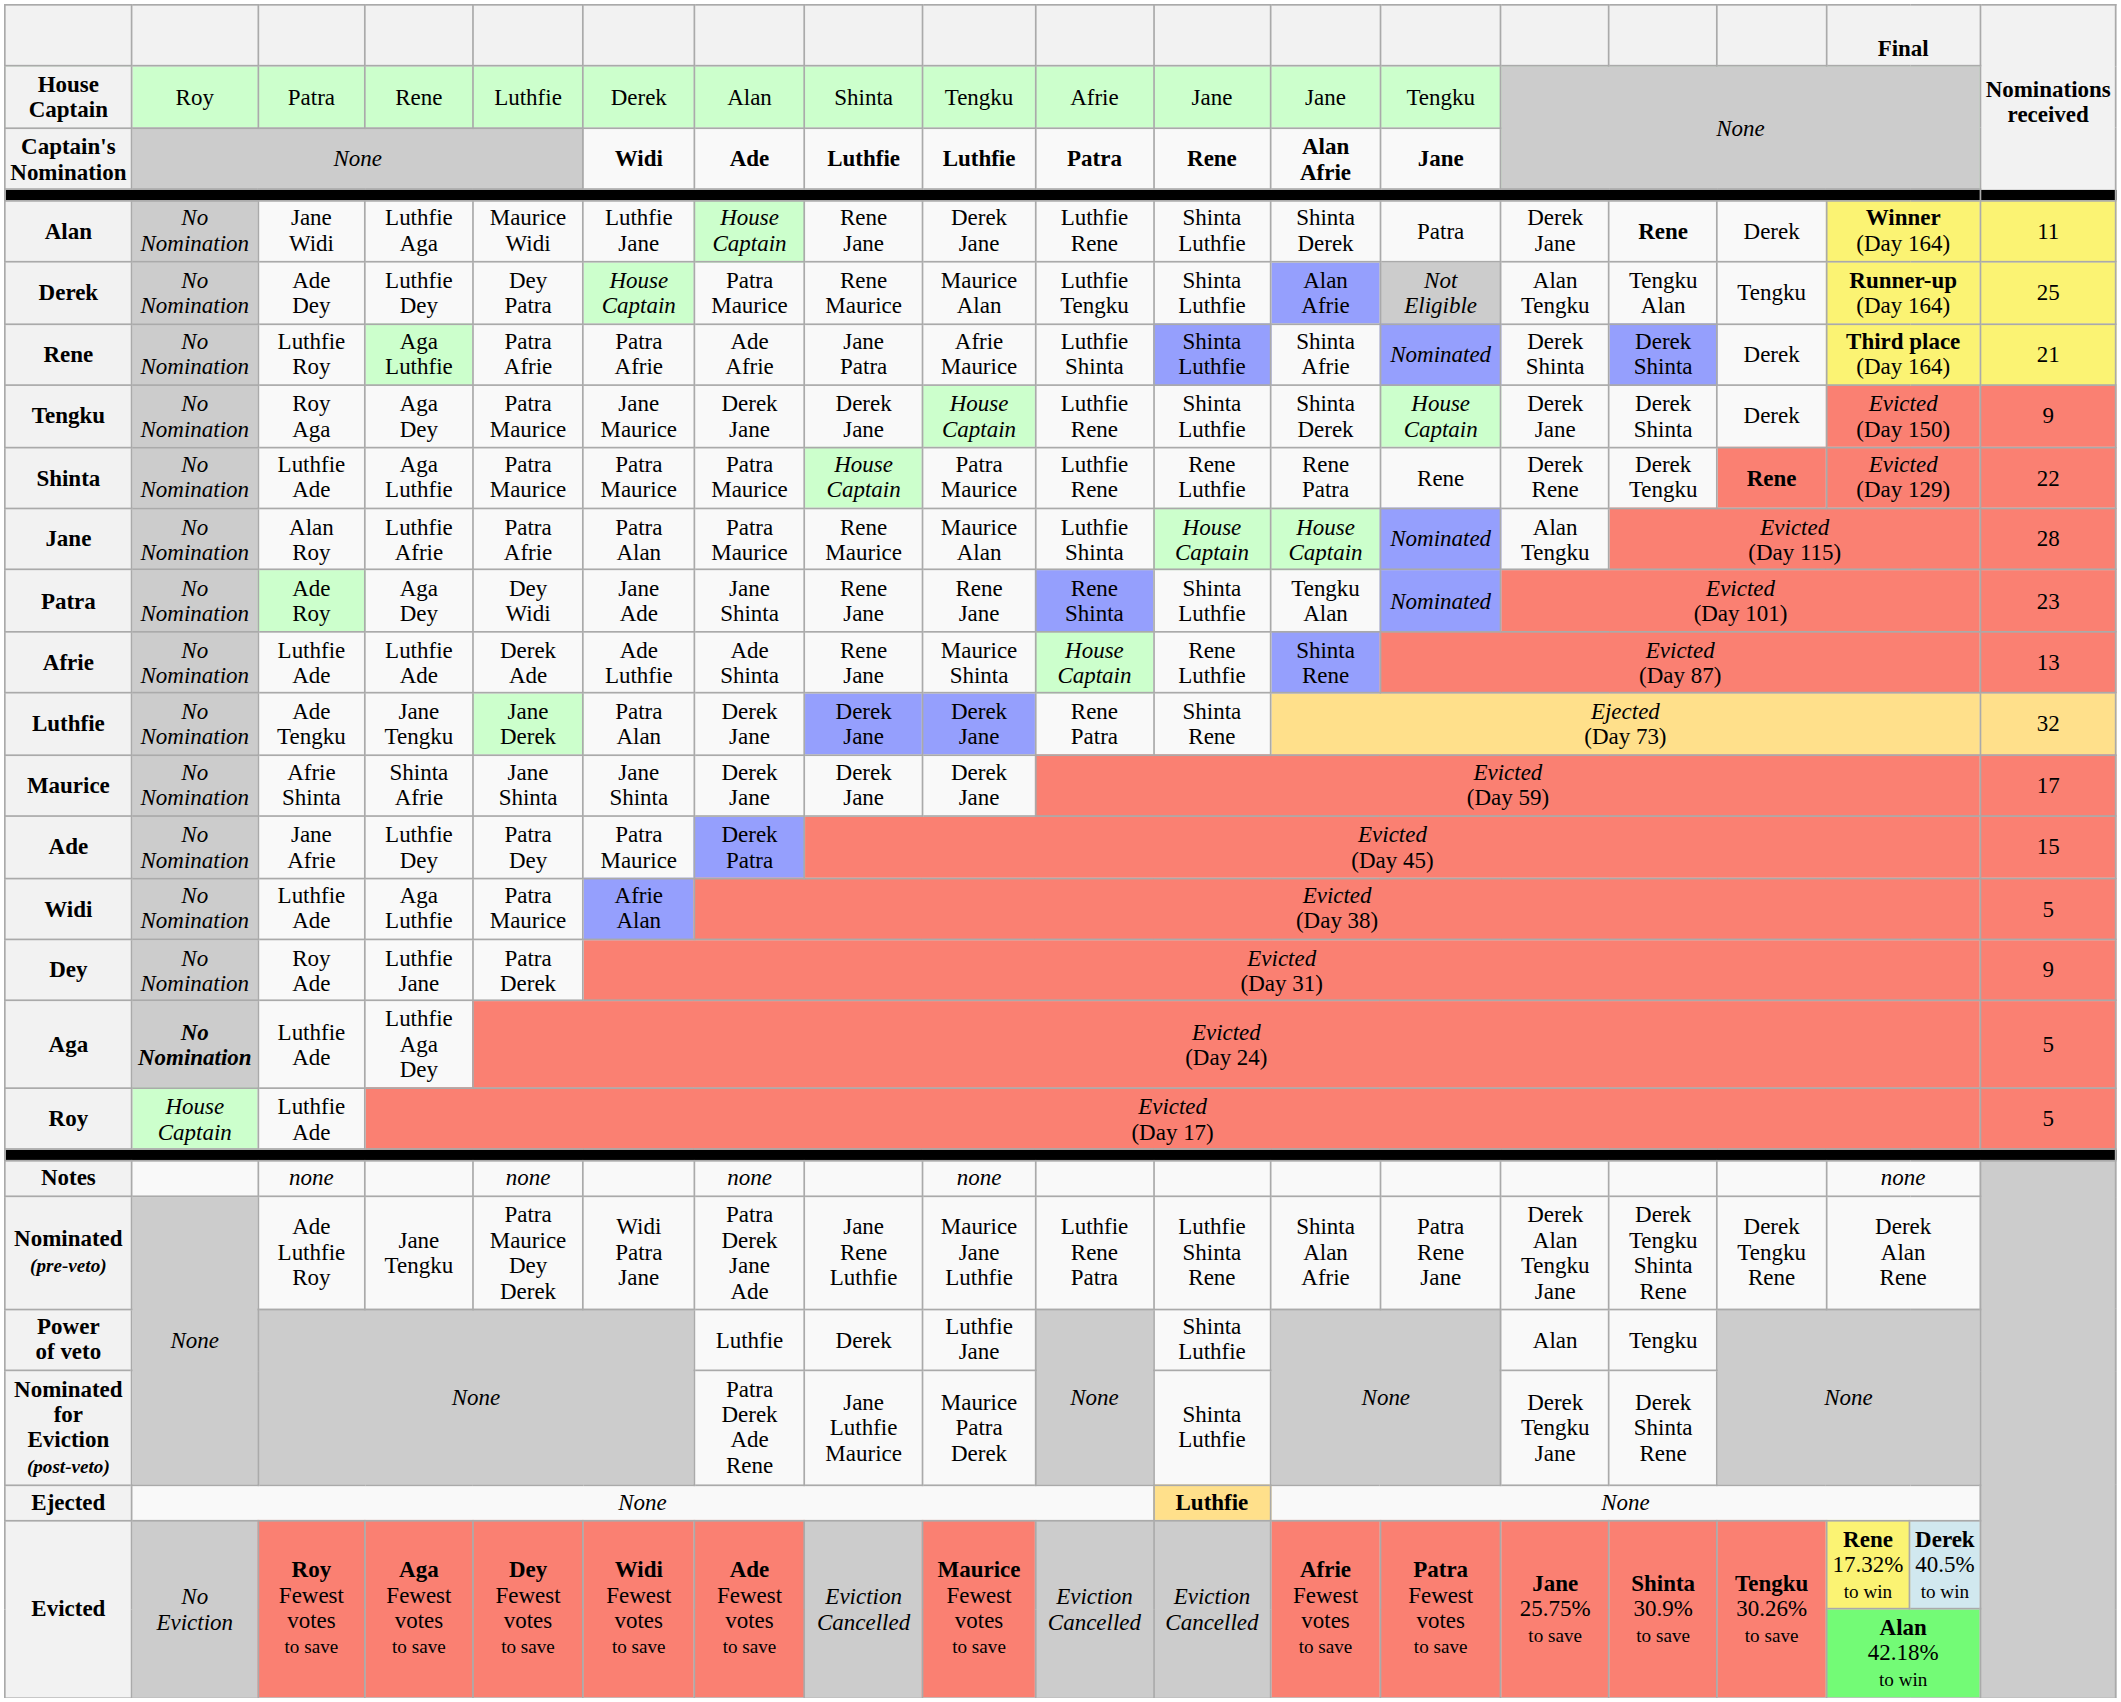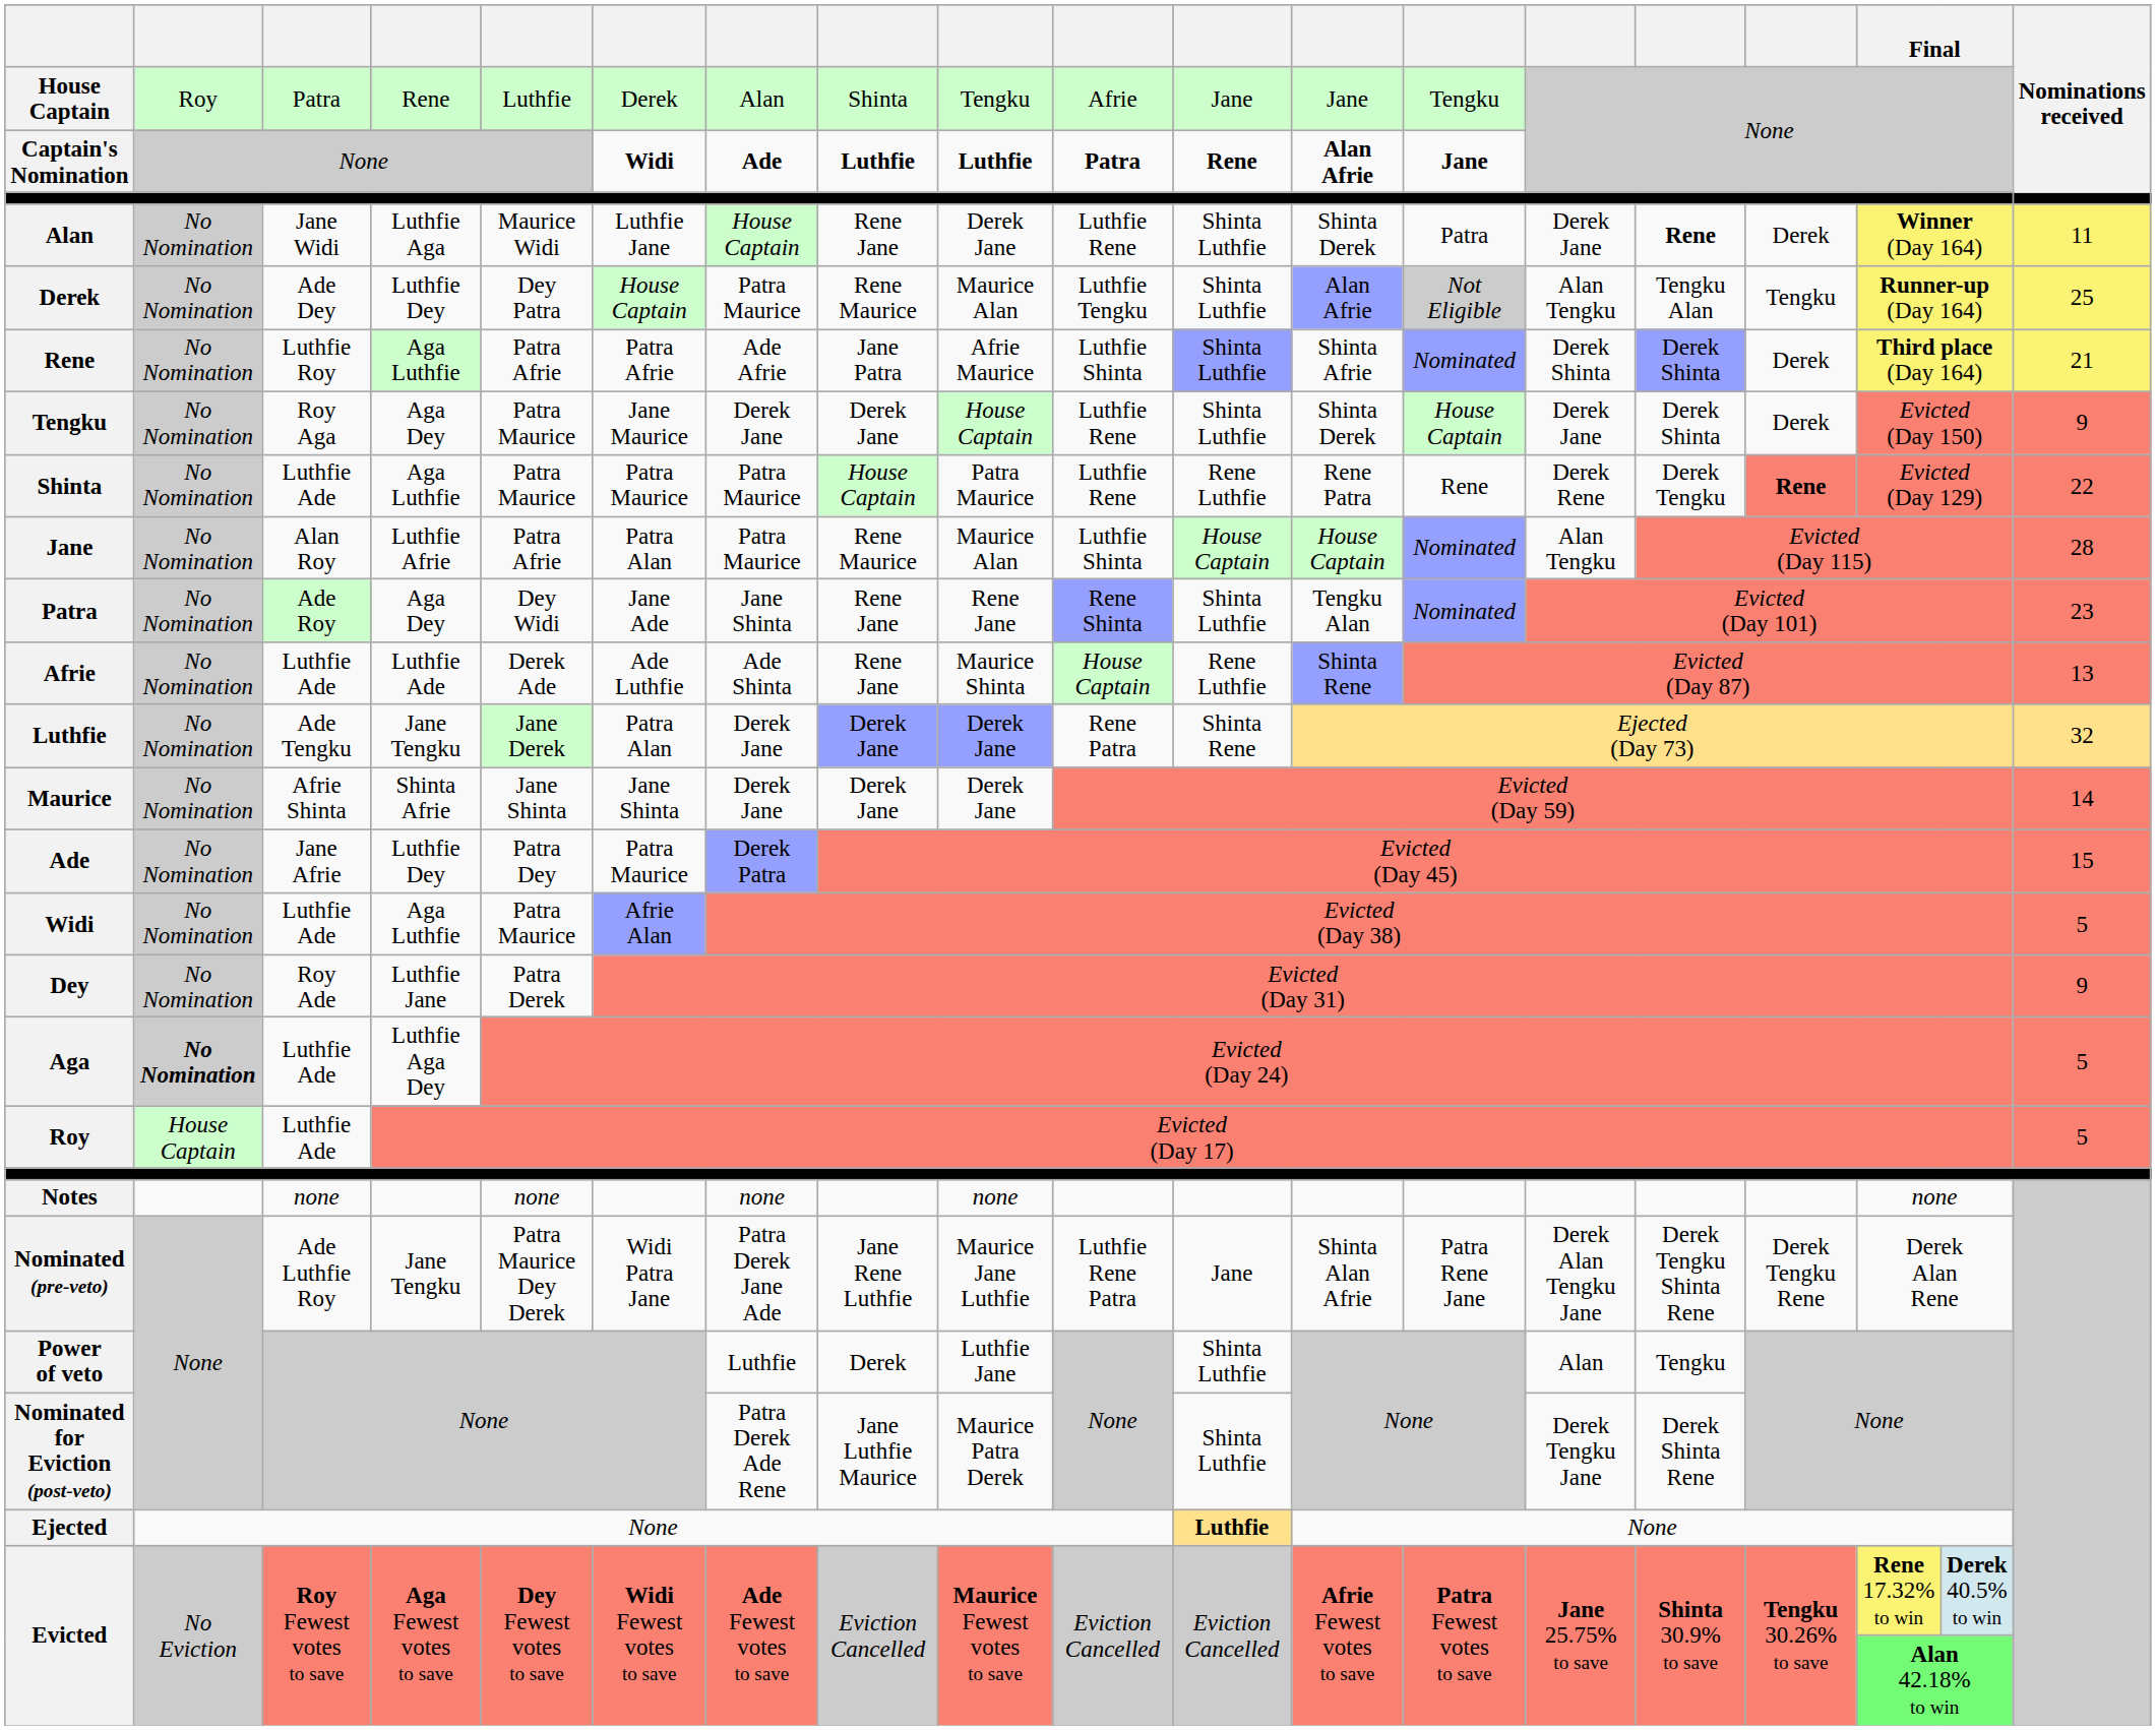Maurice | Nominations received: 17 -> 14
Nominated (pre-veto) | column 11: Luthfie Shinta Rene -> Jane
